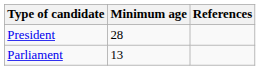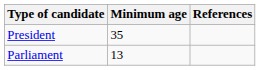President | Minimum age: 28 -> 35
